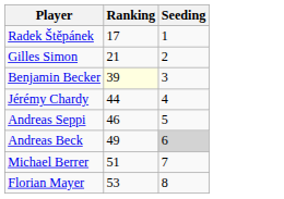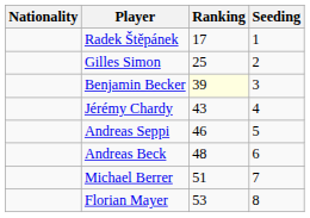+ column: Nationality
Gilles Simon | Ranking: 21 -> 25
Jérémy Chardy | Ranking: 44 -> 43
Andreas Beck | Ranking: 49 -> 48
Andreas Beck | Seeding: lightgrey background -> no background
